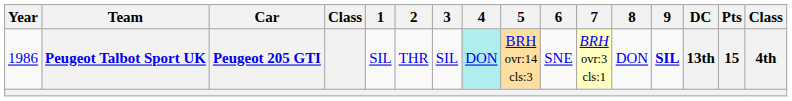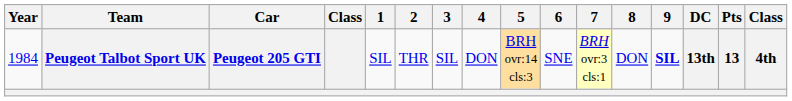Peugeot Talbot Sport UK | Year: 1986 -> 1984
Peugeot Talbot Sport UK | 4: paleturquoise background -> no background
Peugeot Talbot Sport UK | Pts: 15 -> 13
